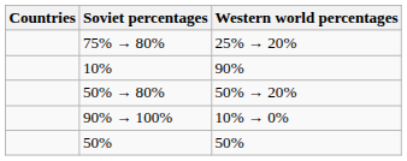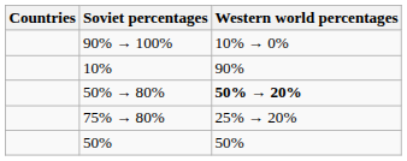rows swapped: 75% → 80% <-> 90% → 100%
50% → 80% | Western world percentages: normal -> bold
